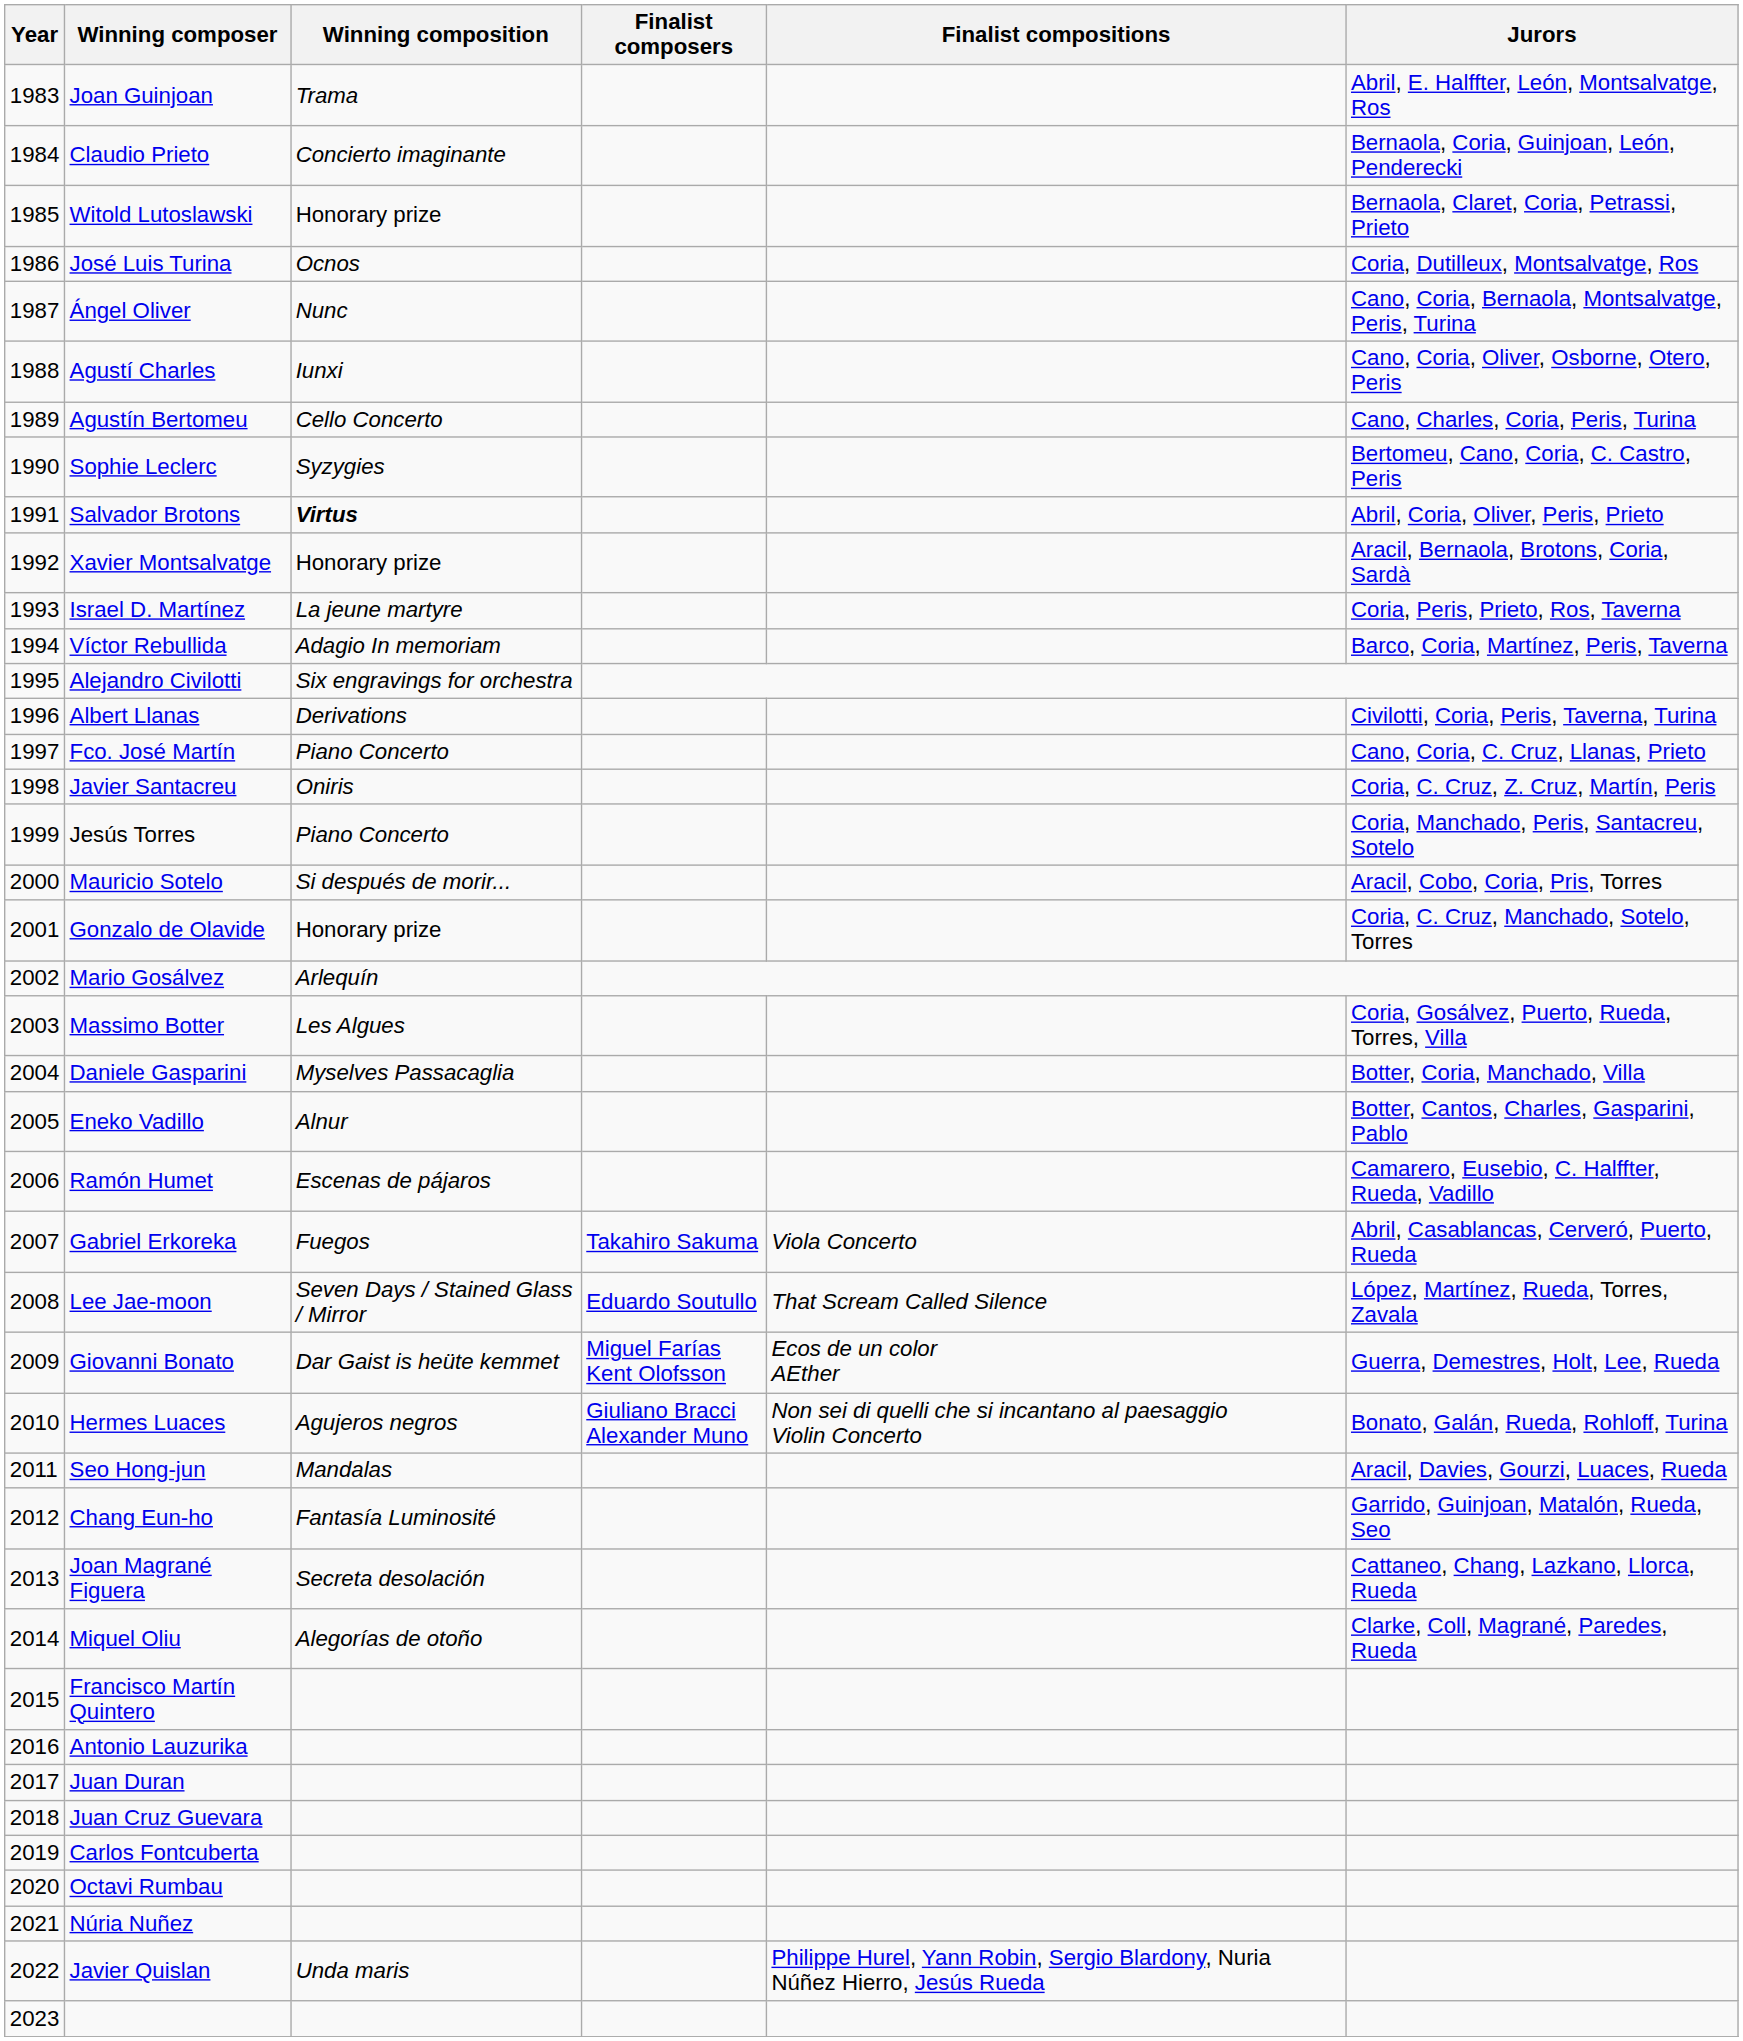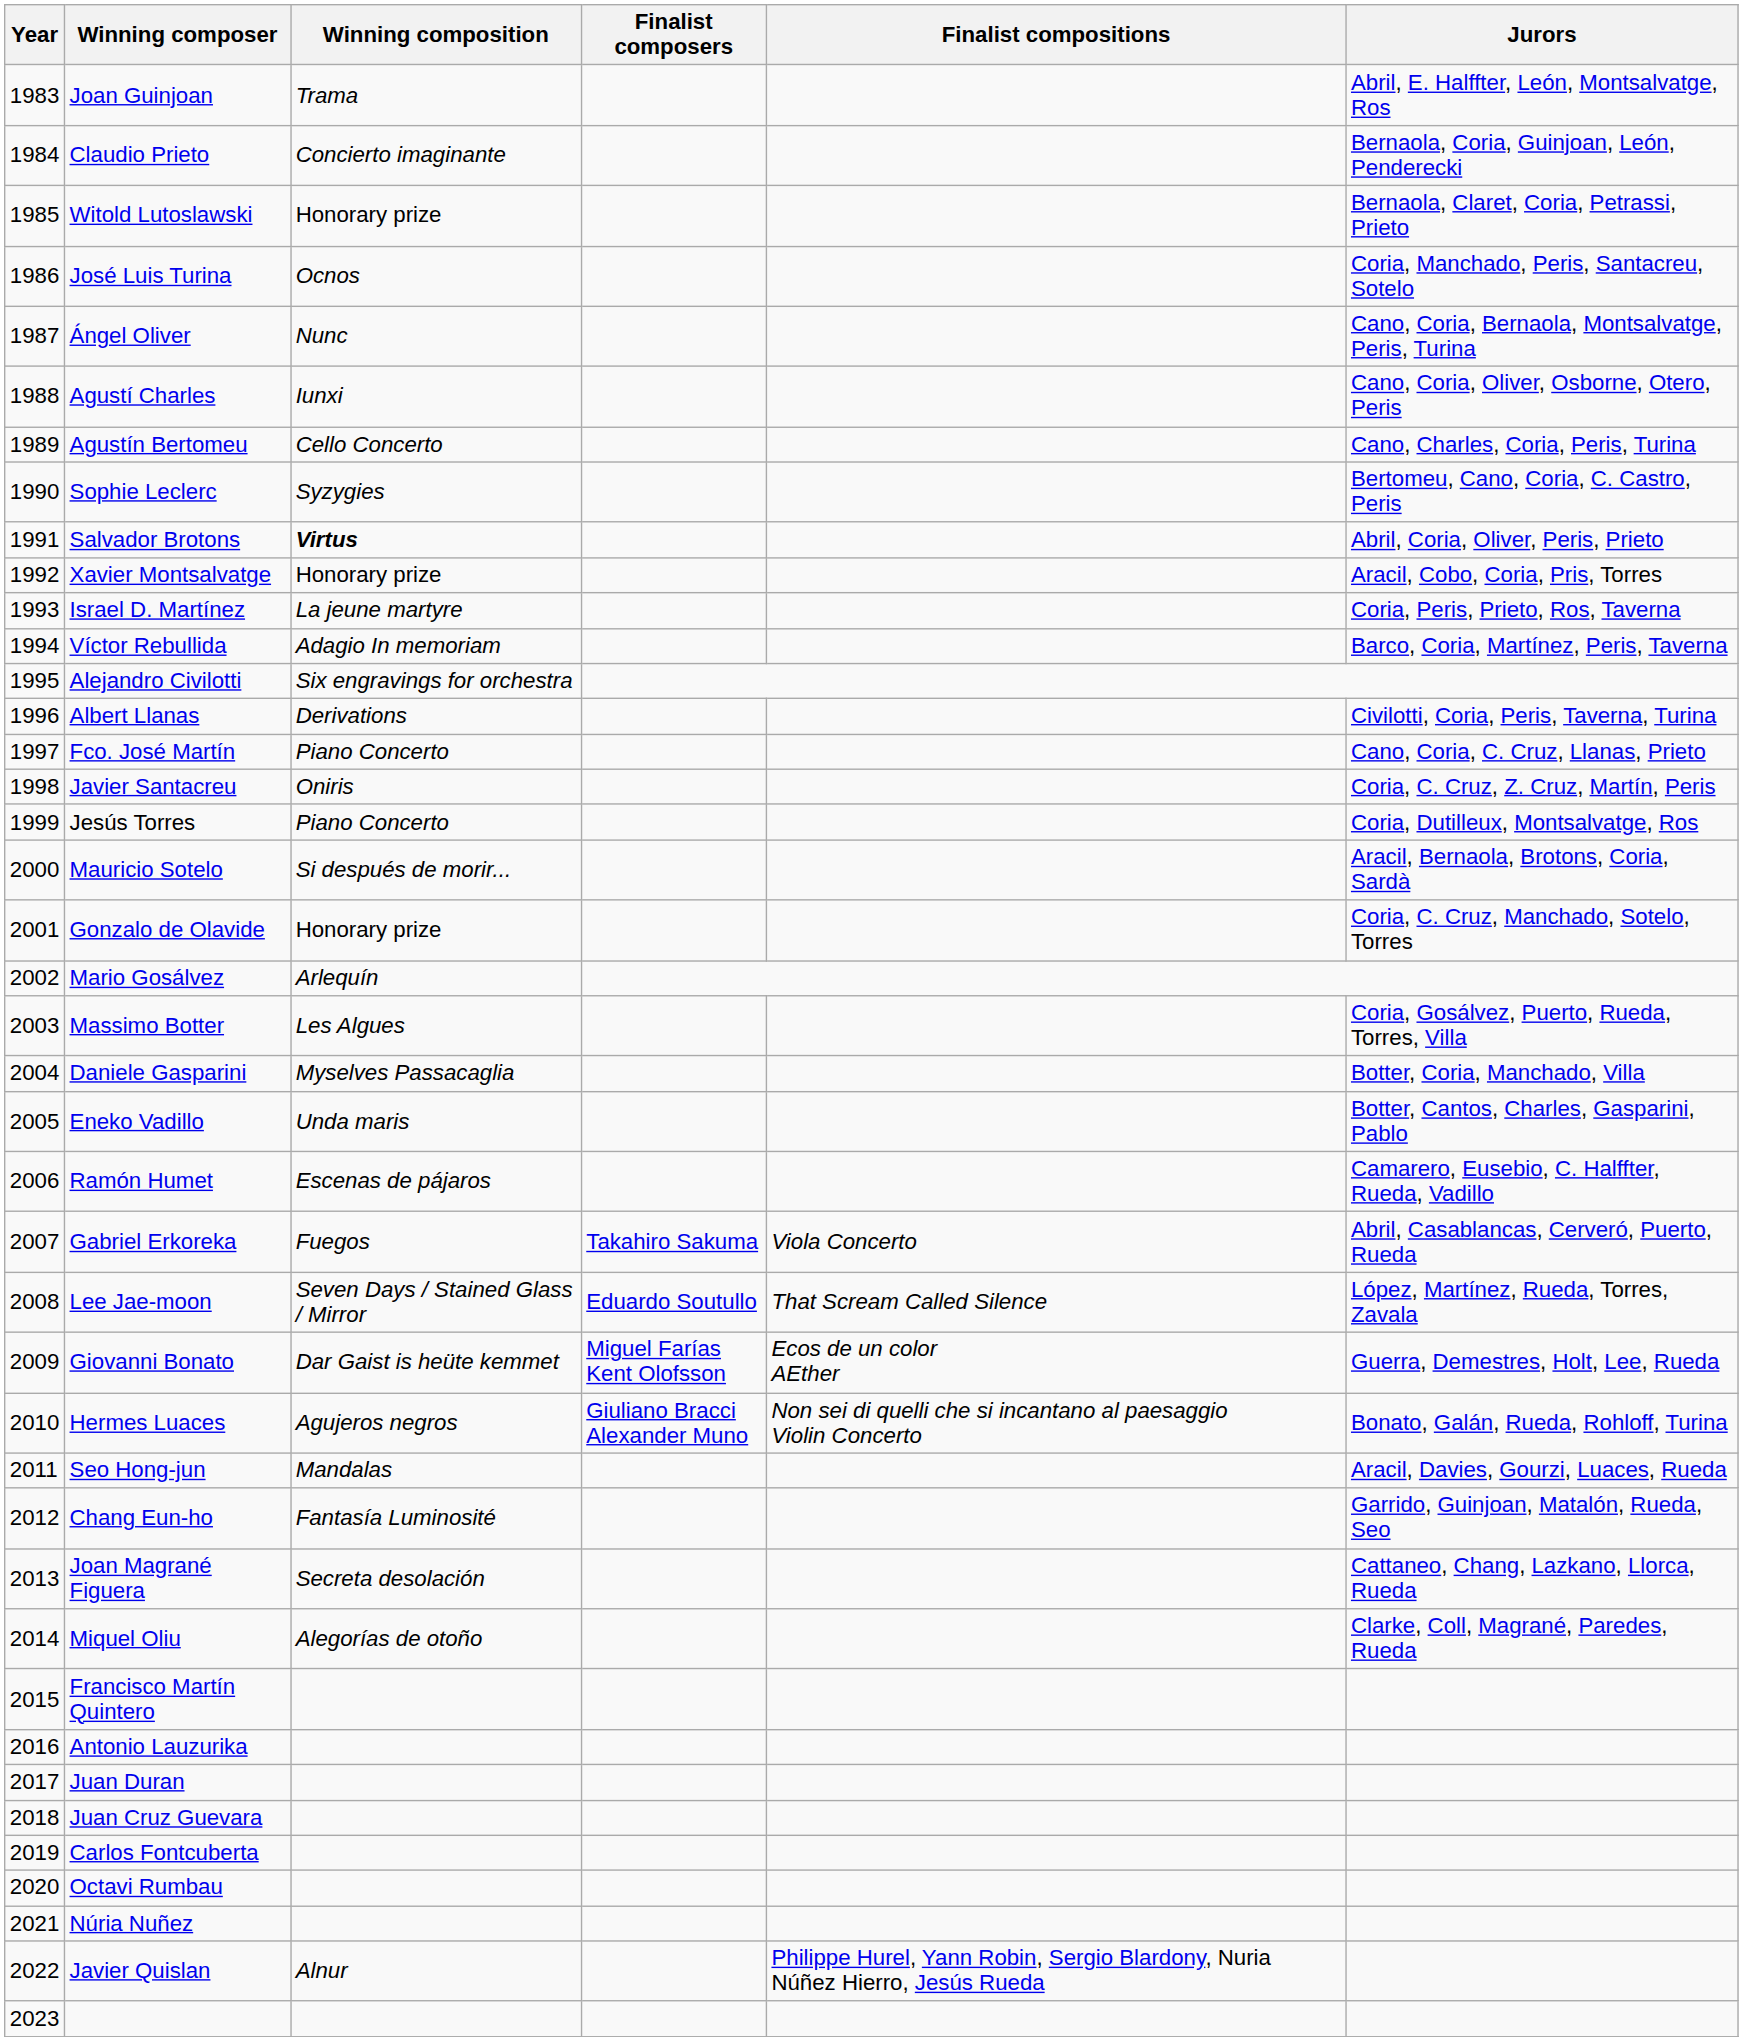José Luis Turina | Jurors: Coria, Dutilleux, Montsalvatge, Ros -> Coria, Manchado, Peris, Santacreu, Sotelo
Xavier Montsalvatge | Jurors: Aracil, Bernaola, Brotons, Coria, Sardà -> Aracil, Cobo, Coria, Pris, Torres
Jesús Torres | Jurors: Coria, Manchado, Peris, Santacreu, Sotelo -> Coria, Dutilleux, Montsalvatge, Ros
Mauricio Sotelo | Jurors: Aracil, Cobo, Coria, Pris, Torres -> Aracil, Bernaola, Brotons, Coria, Sardà
Eneko Vadillo | Winning composition: Alnur -> Unda maris
Javier Quislan | Winning composition: Unda maris -> Alnur
